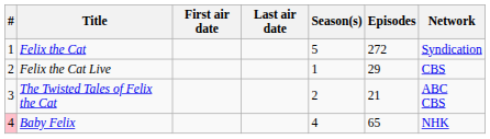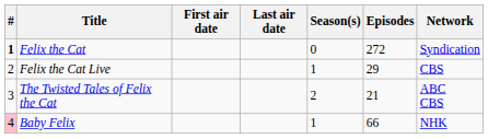Felix the Cat | #: normal -> bold
Felix the Cat | Season(s): 5 -> 0
Baby Felix | Season(s): 4 -> 1
Baby Felix | Episodes: 65 -> 66
